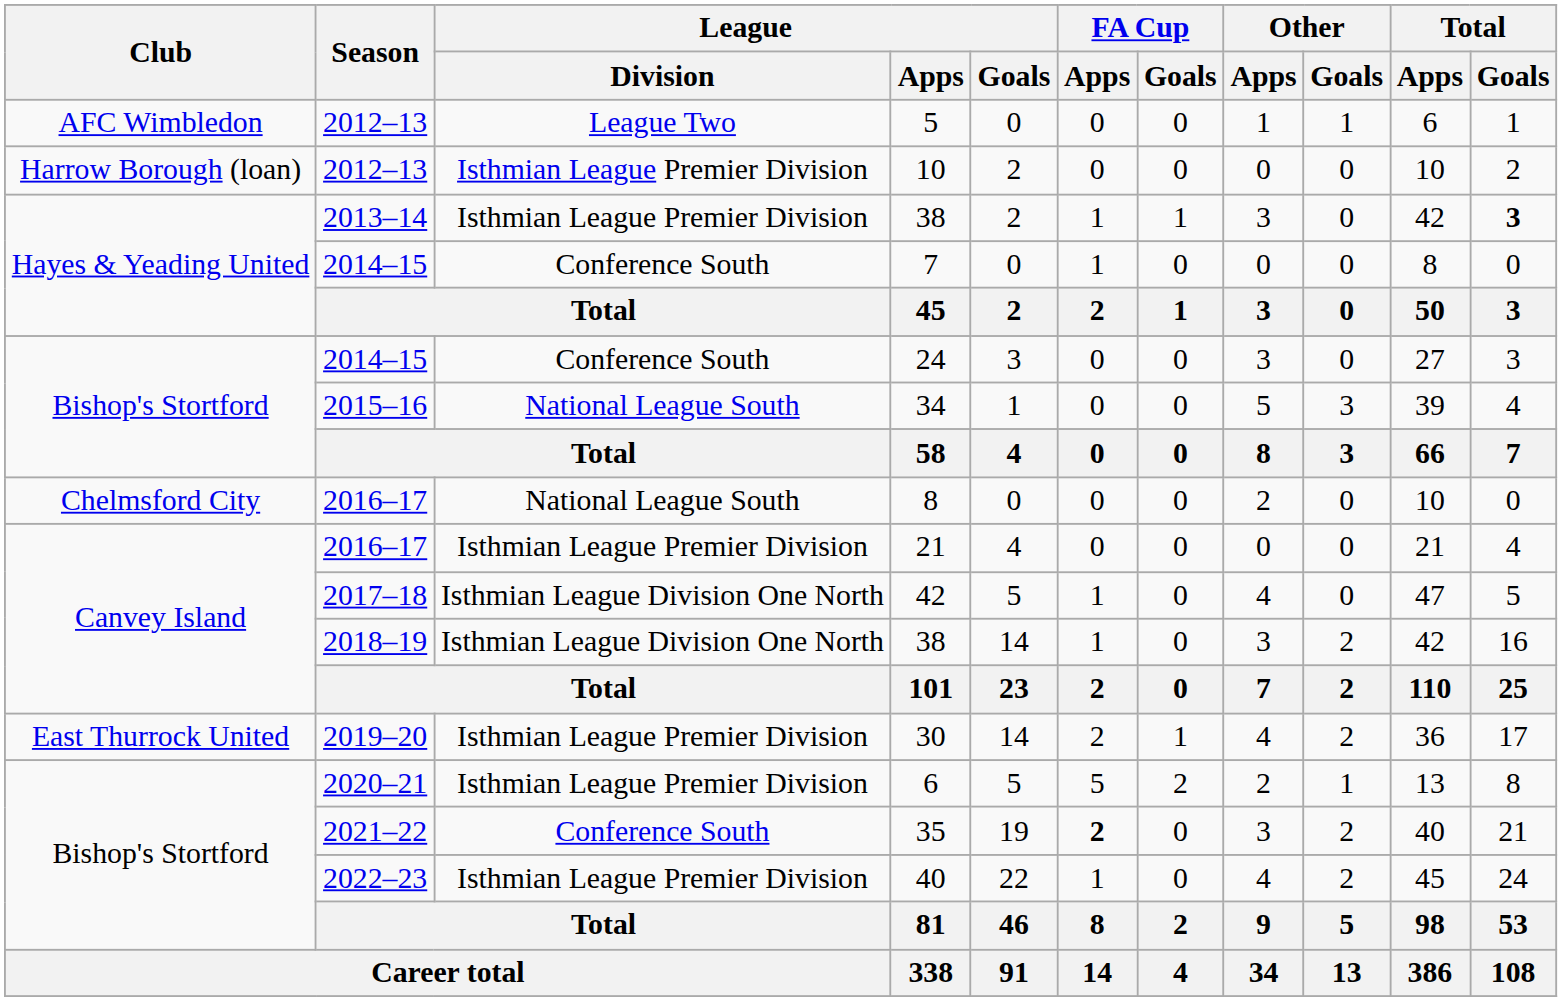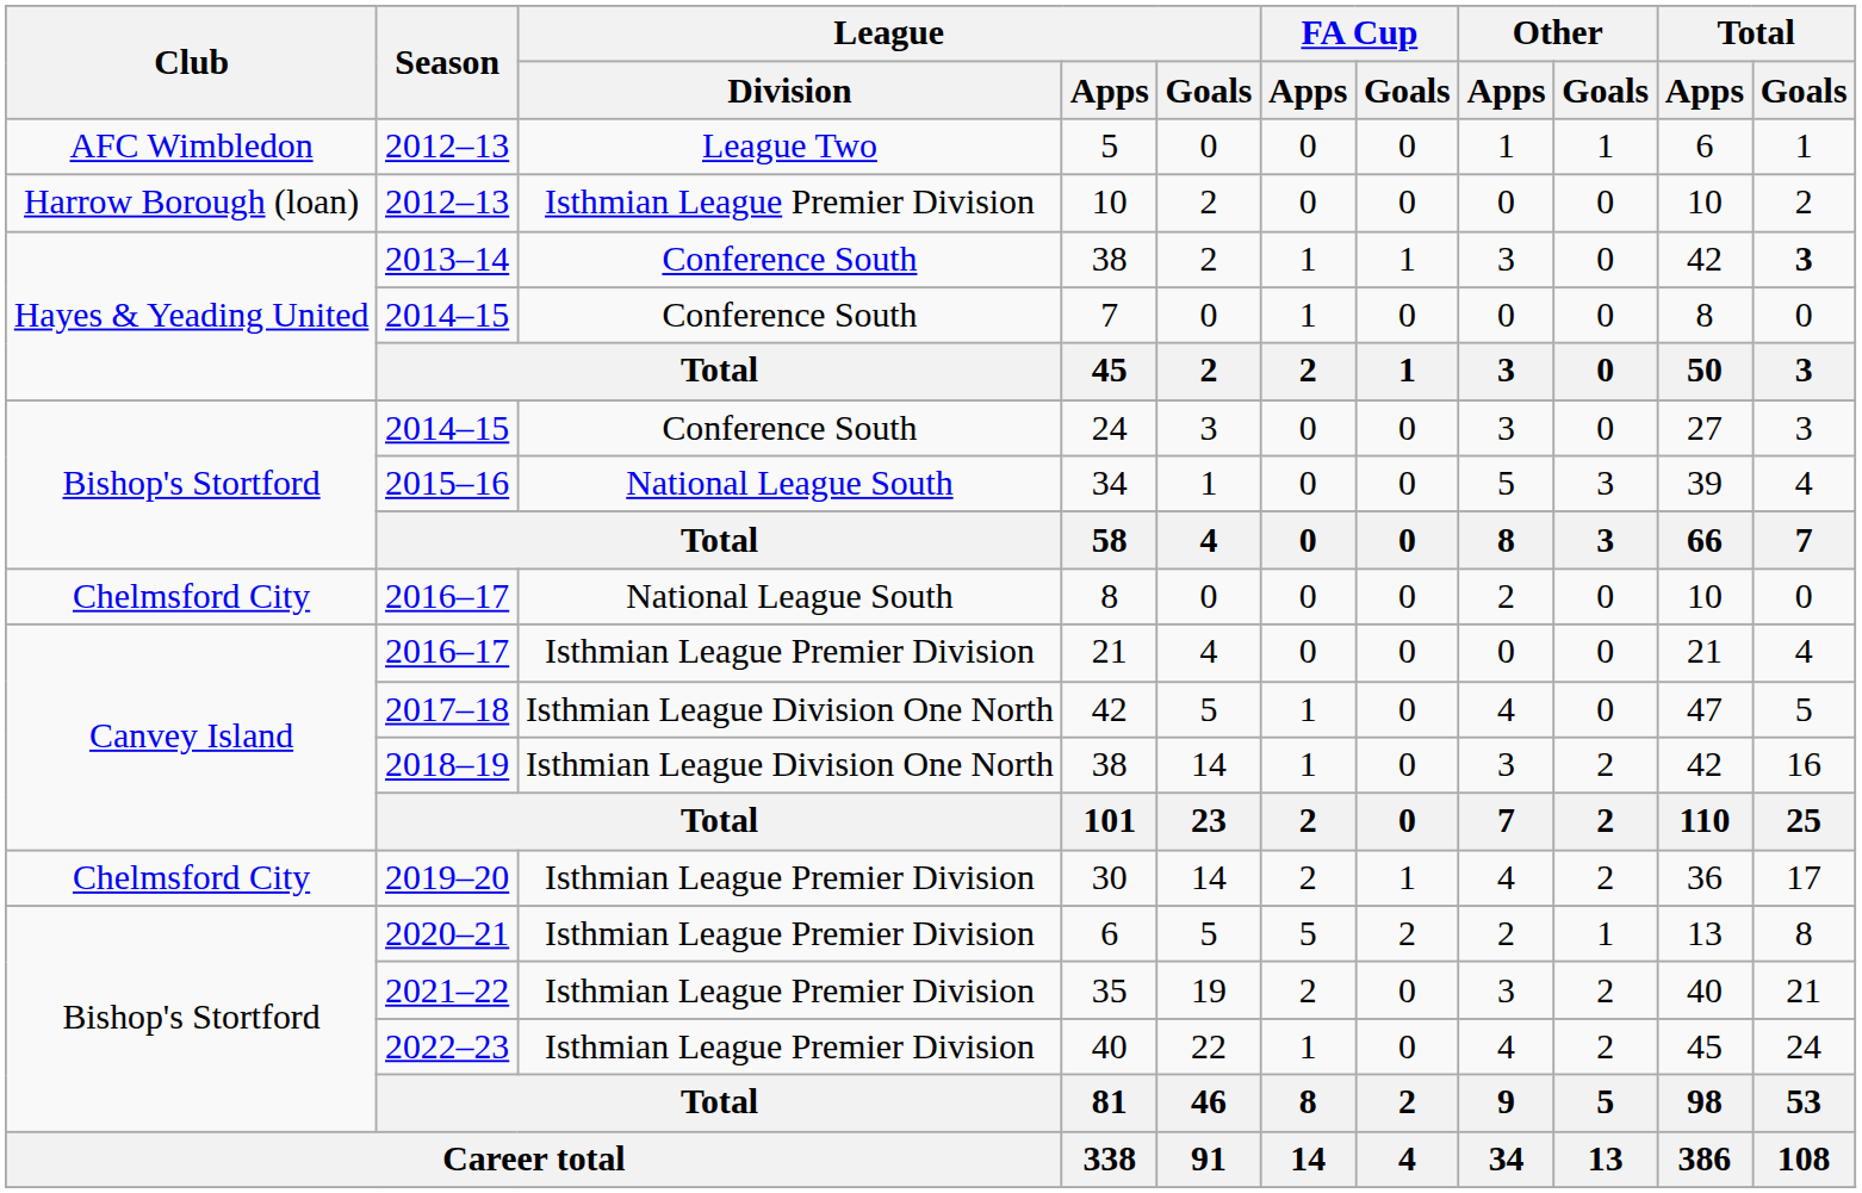2013–14 / 38 | League / Division: Isthmian League Premier Division -> Conference South
30 | Club: East Thurrock United -> Chelmsford City
35 | League / Division: Conference South -> Isthmian League Premier Division
35 | FA Cup / Apps: bold -> normal
